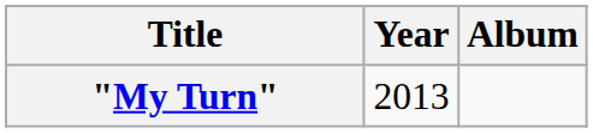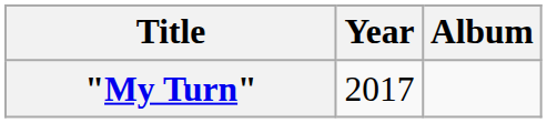"My Turn" | Year: 2013 -> 2017
